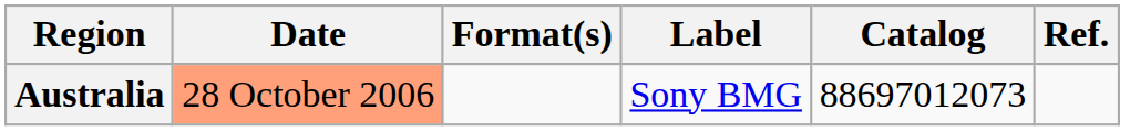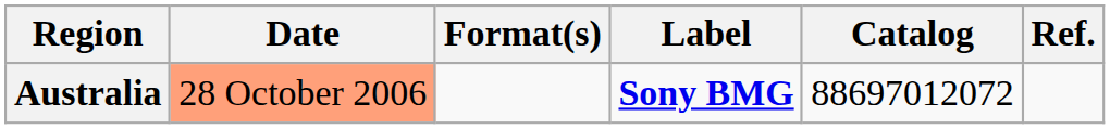Australia | Label: normal -> bold
Australia | Catalog: 88697012073 -> 88697012072
